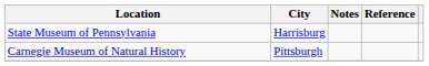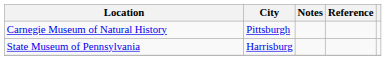rows swapped: Carnegie Museum of Natural History <-> State Museum of Pennsylvania
